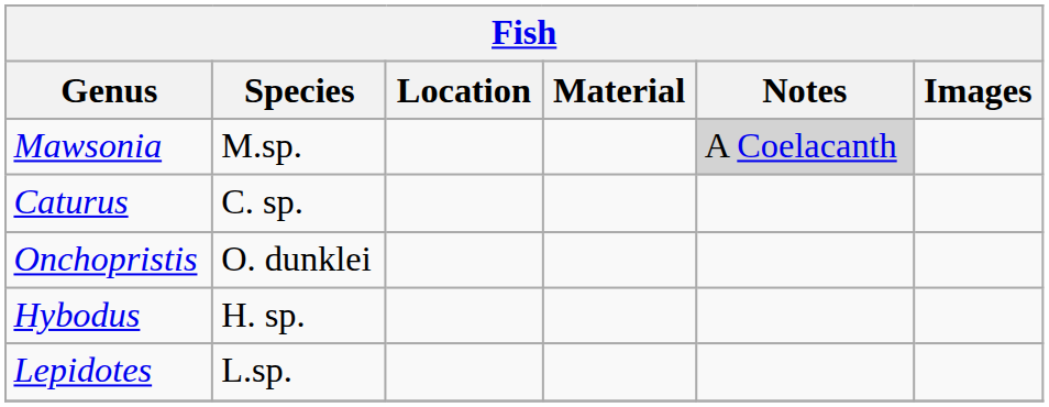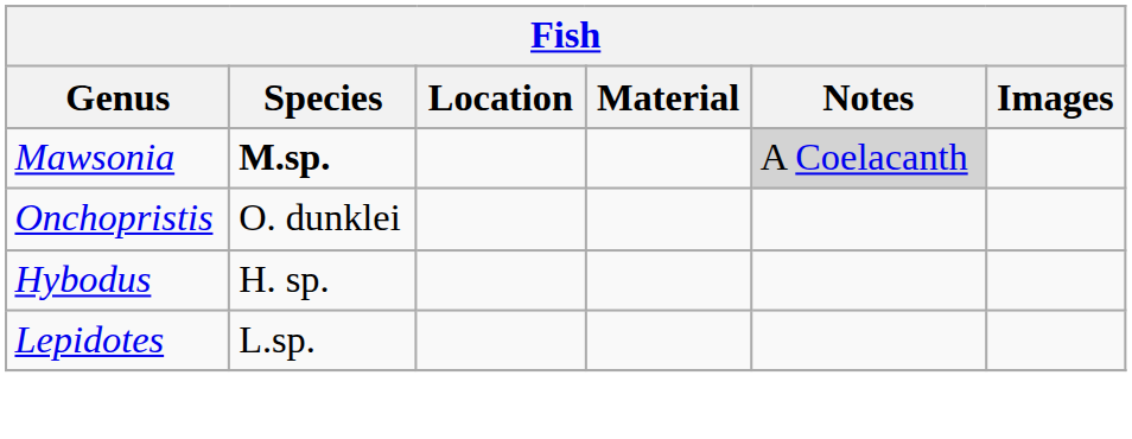Mawsonia | Species: normal -> bold
- row: Caturus | C. sp.
